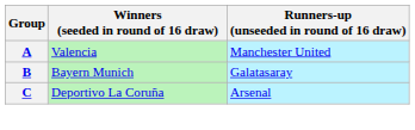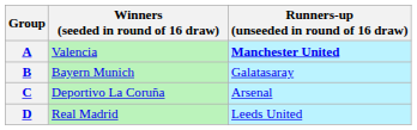A | Runners-up (unseeded in round of 16 draw): normal -> bold
+ row: D | Real Madrid | Leeds United
